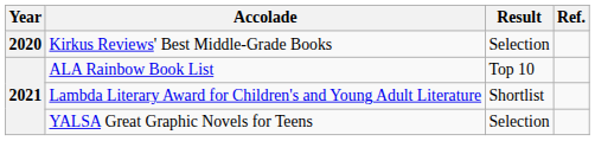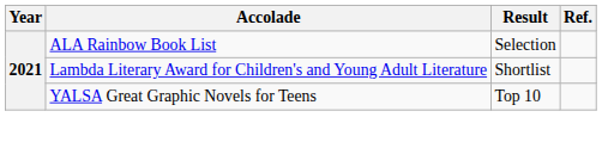- row: 2020 | Kirkus Reviews' Best Middle-Grade Books | Selection
ALA Rainbow Book List | Result: Top 10 -> Selection
YALSA Great Graphic Novels for Teens | Result: Selection -> Top 10
